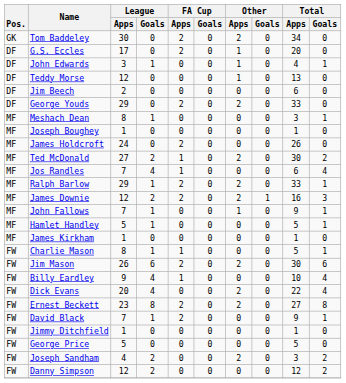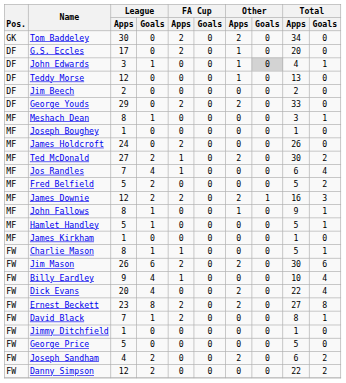John Edwards | Other / Goals: no background -> lightgrey background
Jim Beech | Total / Apps: 6 -> 2
+ row: MF | Fred Belfield | 5 | 2 | 0 | 0 | 0 | 0 | 5 | 2
- row: MF | Ralph Barlow | 29 | 1 | 2 | 0 | 2 | 0 | 33 | 1
John Fallows | League / Apps: 7 -> 8
David Black | Total / Apps: 9 -> 8
Joseph Sandham | Total / Apps: 3 -> 6
Danny Simpson | Total / Apps: 12 -> 22
